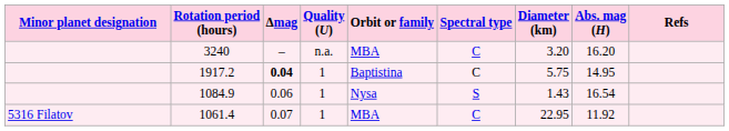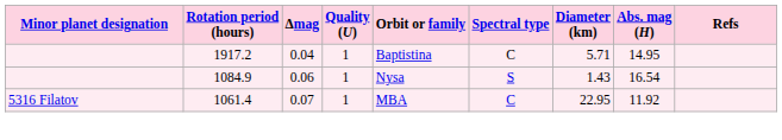- row: 3240 | – | n.a. | MBA | C | 3.20 | 16.20
1917.2 | Δmag: bold -> normal
1917.2 | Diameter (km): 5.75 -> 5.71
